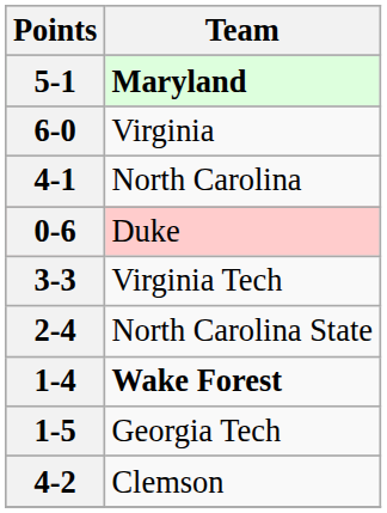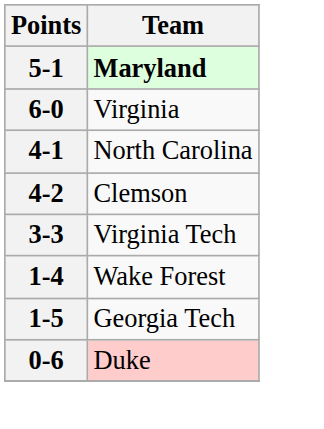rows swapped: 4-2 <-> 0-6
- row: 2-4 | North Carolina State
1-4 | Team: bold -> normal
